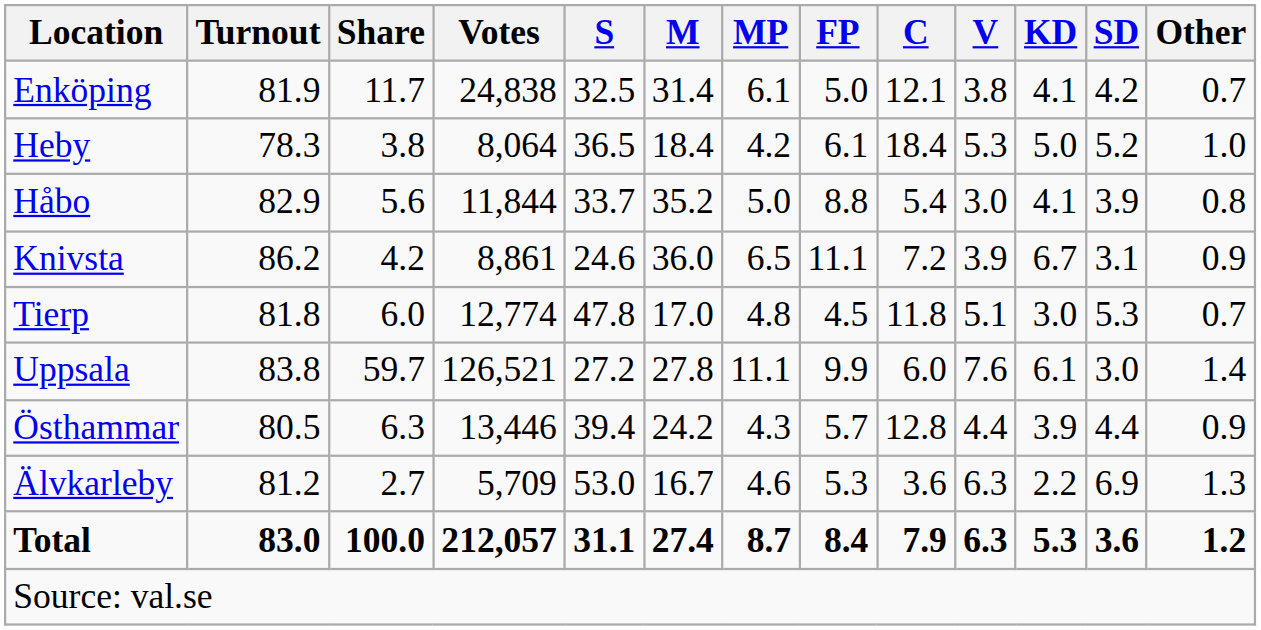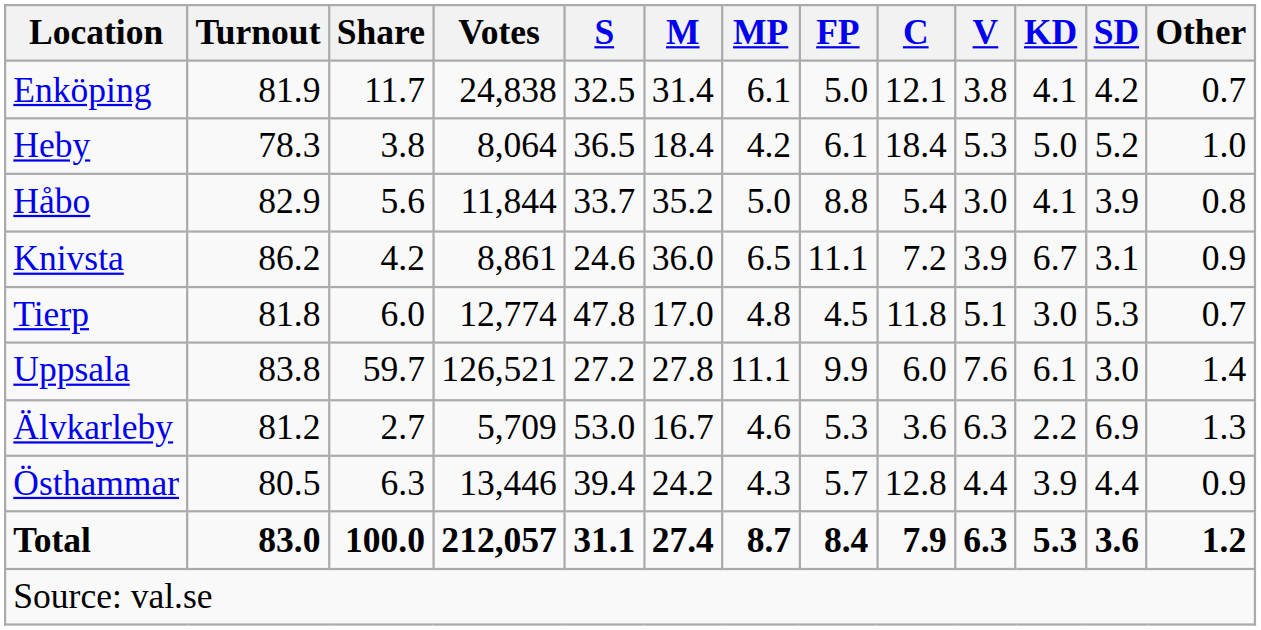rows swapped: Älvkarleby <-> Östhammar
